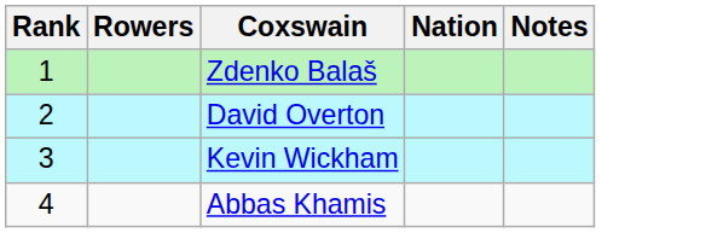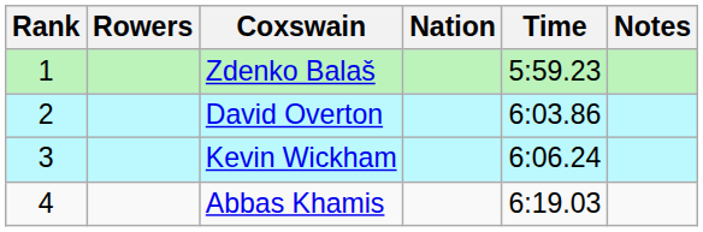+ column: Time | 5:59.23 | 6:03.86 | 6:06.24 | 6:19.03
